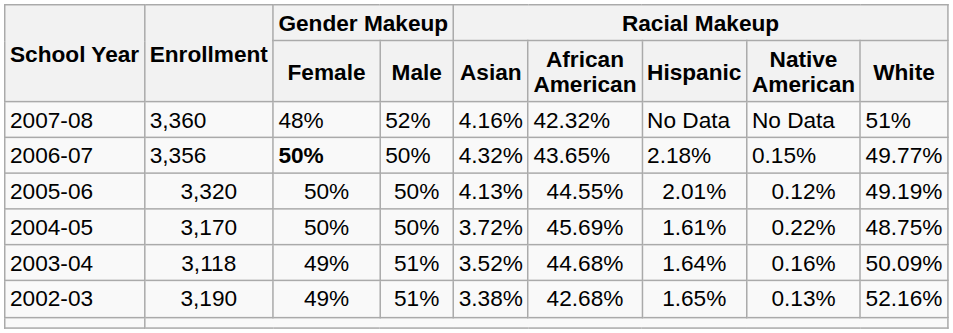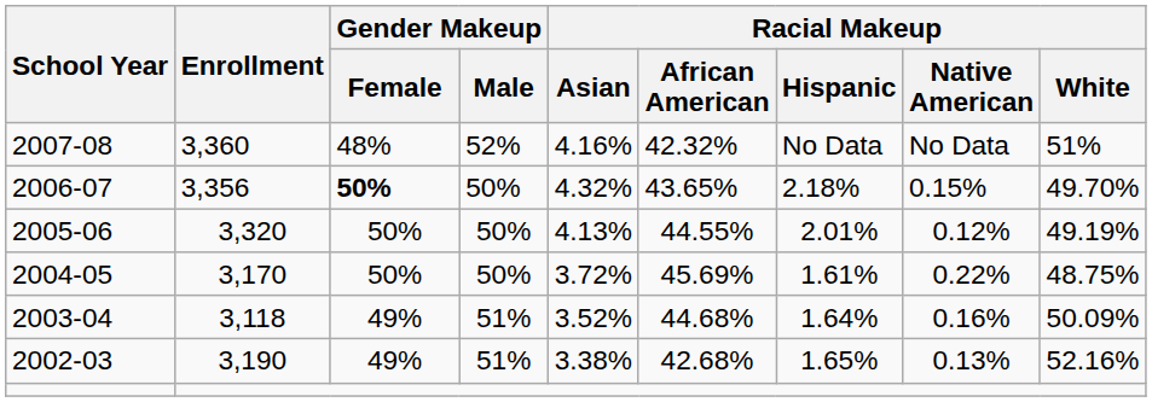2006-07 | Racial Makeup / White: 49.77% -> 49.70%
